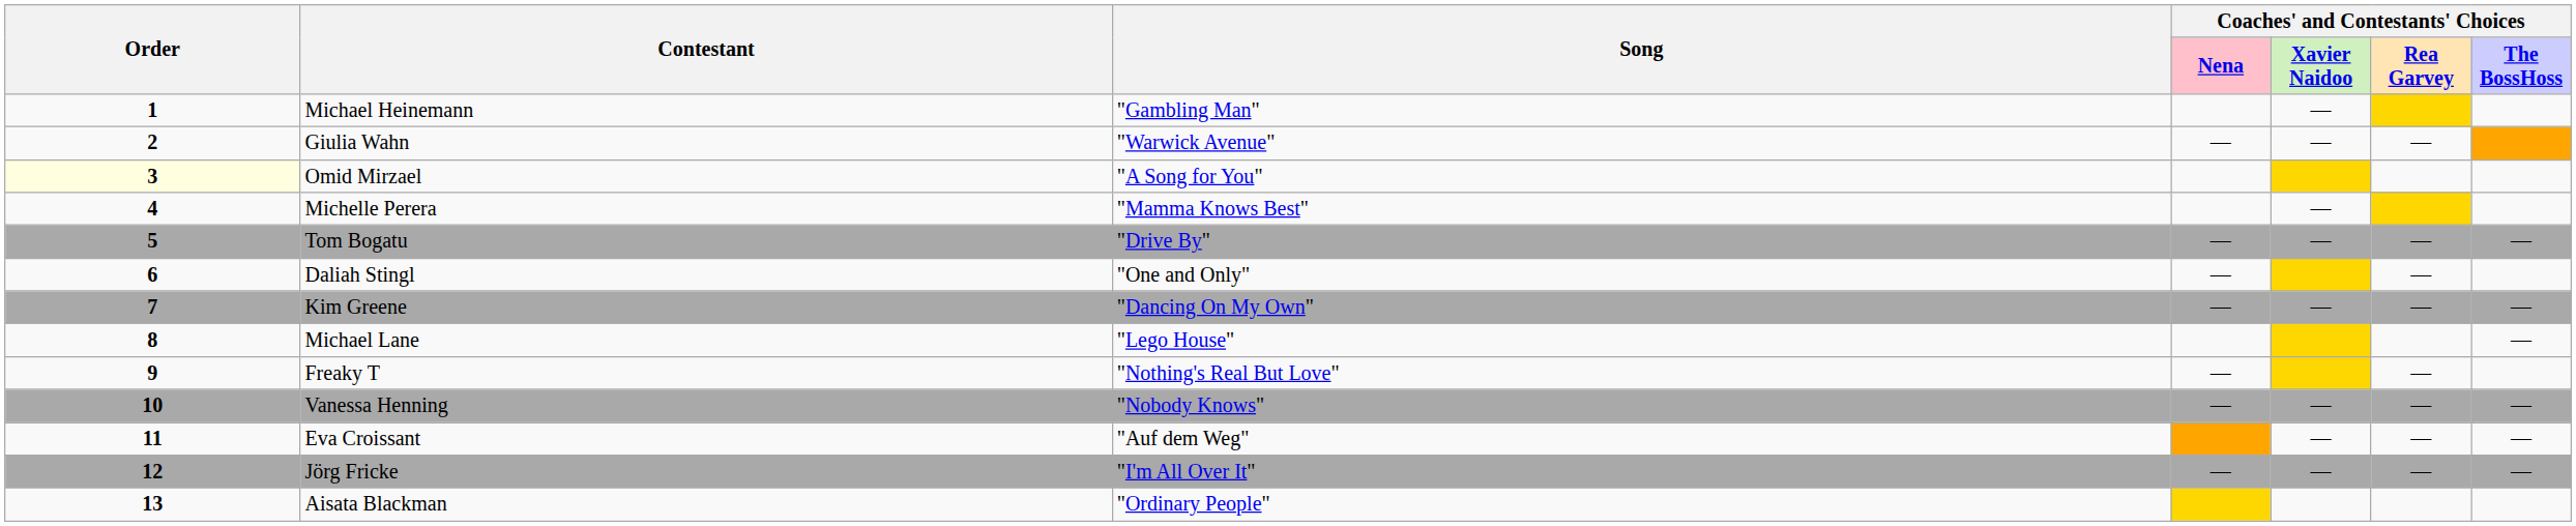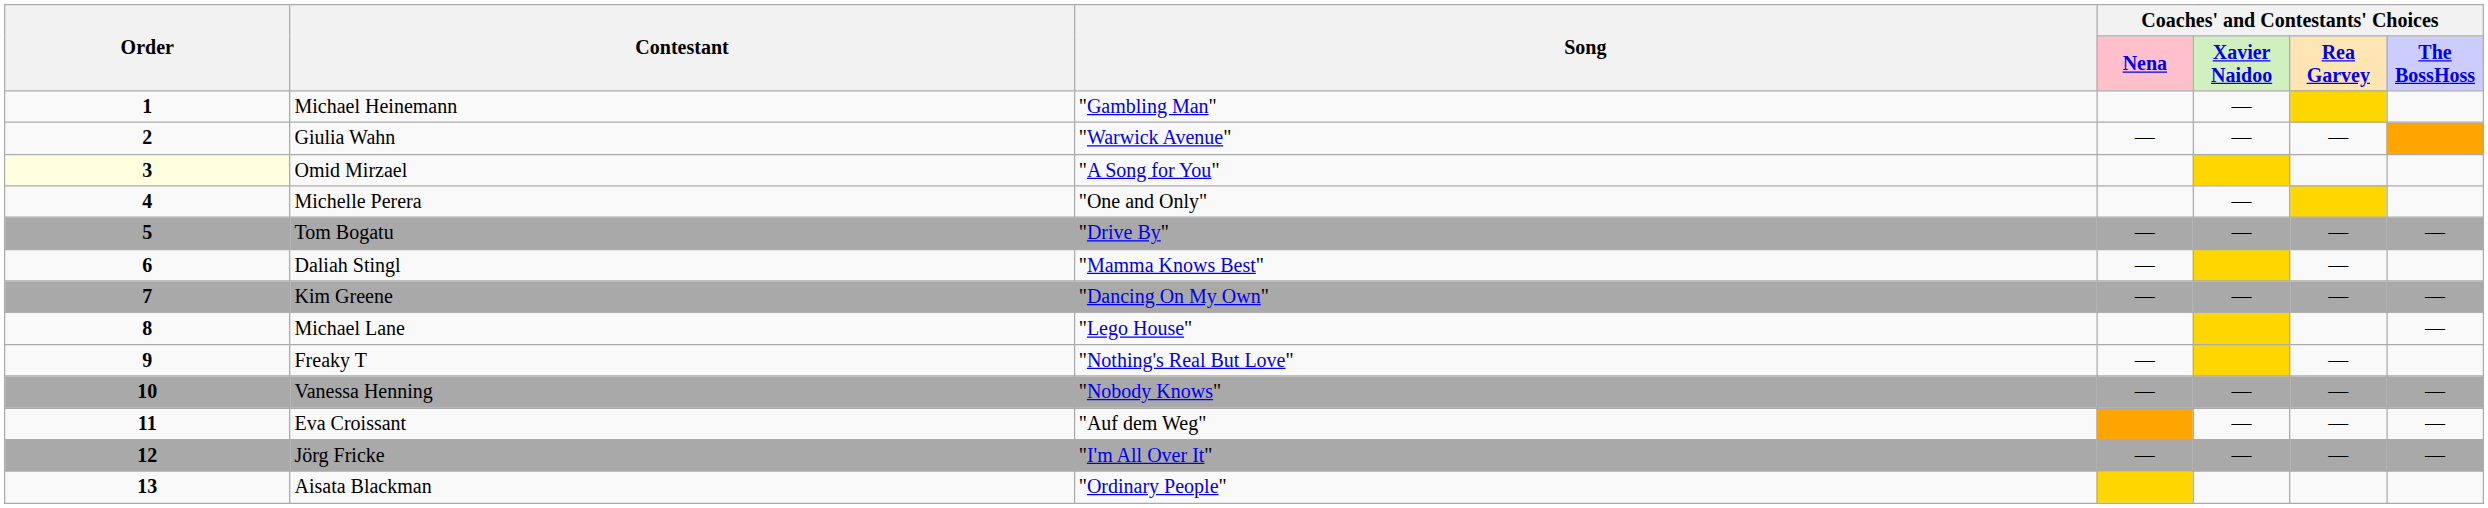Michelle Perera | Song: "Mamma Knows Best" -> "One and Only"
Daliah Stingl | Song: "One and Only" -> "Mamma Knows Best"
